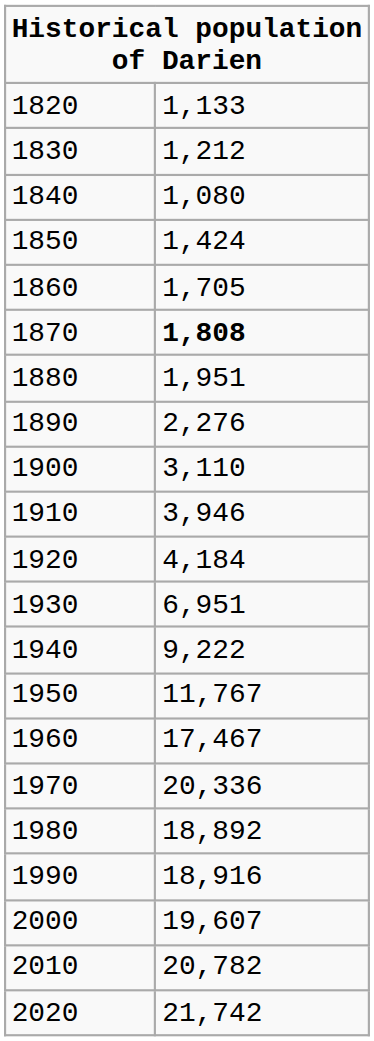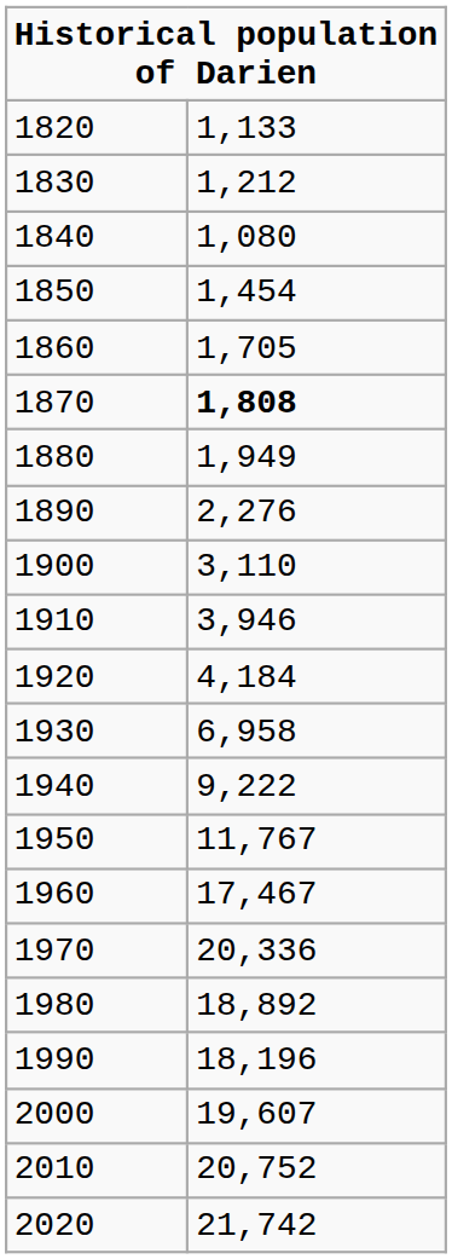1850 | column 2: 1,424 -> 1,454
1880 | column 2: 1,951 -> 1,949
1930 | column 2: 6,951 -> 6,958
1990 | column 2: 18,916 -> 18,196
2010 | column 2: 20,782 -> 20,752
